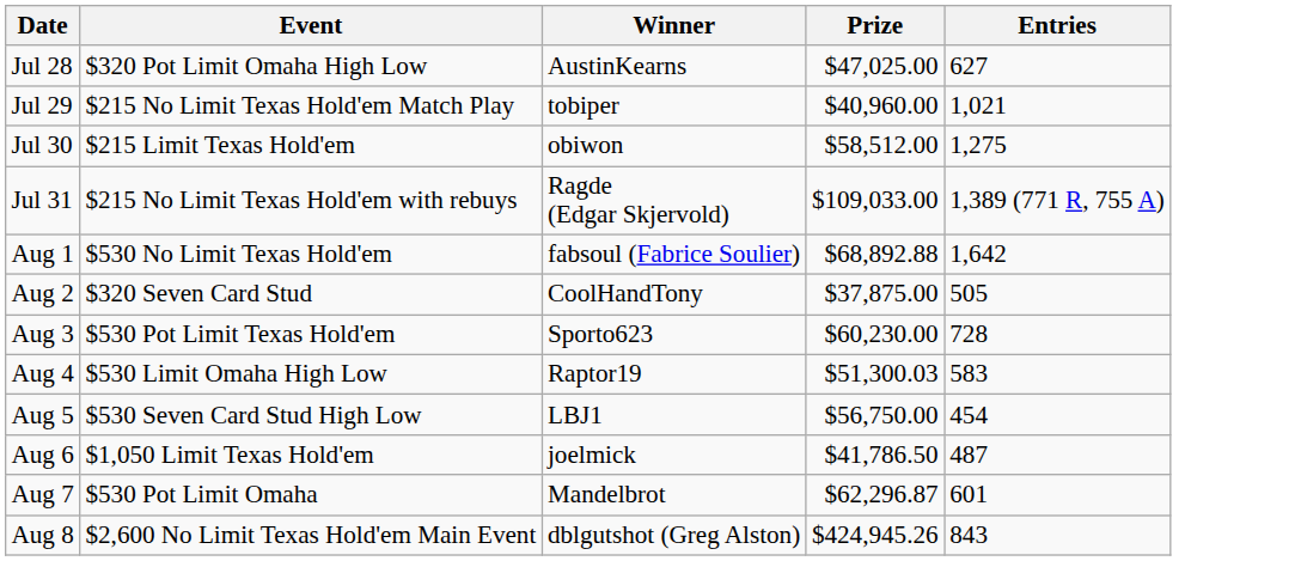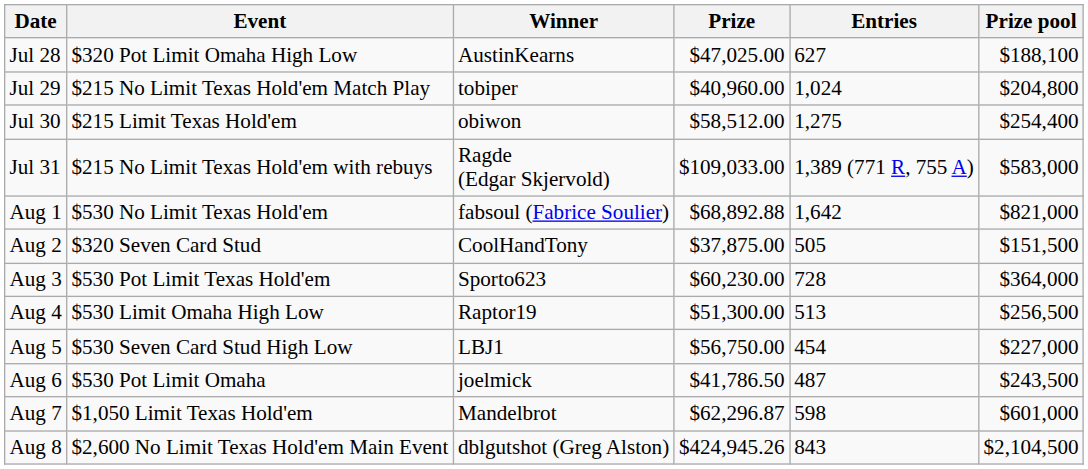+ column: Prize pool | $188,100 | $204,800 | $254,400 | $583,000 | $821,000 | $151,500 | $364,000 | $256,500 | $227,000 | $243,500 | $601,000 | $2,104,500
Jul 29 | Entries: 1,021 -> 1,024
Aug 4 | Prize: $51,300.03 -> $51,300.00
Aug 4 | Entries: 583 -> 513
Aug 6 | Event: $1,050 Limit Texas Hold'em -> $530 Pot Limit Omaha
Aug 7 | Event: $530 Pot Limit Omaha -> $1,050 Limit Texas Hold'em
Aug 7 | Entries: 601 -> 598
